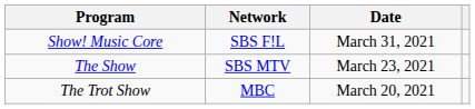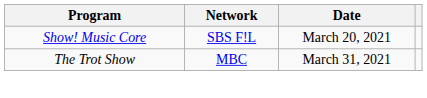Show! Music Core | Date: March 31, 2021 -> March 20, 2021
- row: The Show | SBS MTV | March 23, 2021
The Trot Show | Date: March 20, 2021 -> March 31, 2021
